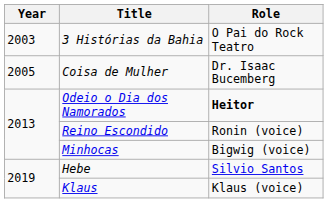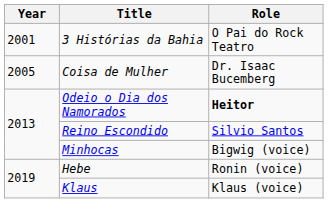3 Histórias da Bahia | Year: 2003 -> 2001
Reino Escondido | Role: Ronin (voice) -> Silvio Santos
Hebe | Role: Silvio Santos -> Ronin (voice)
